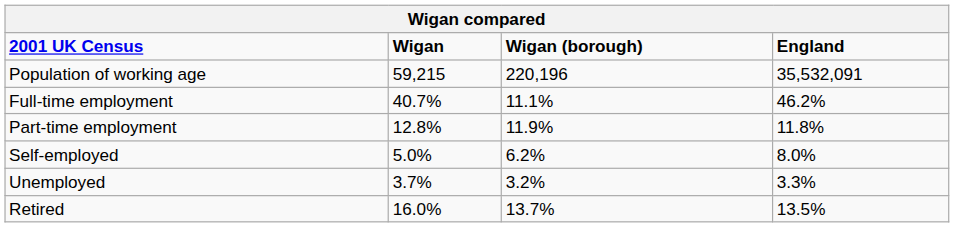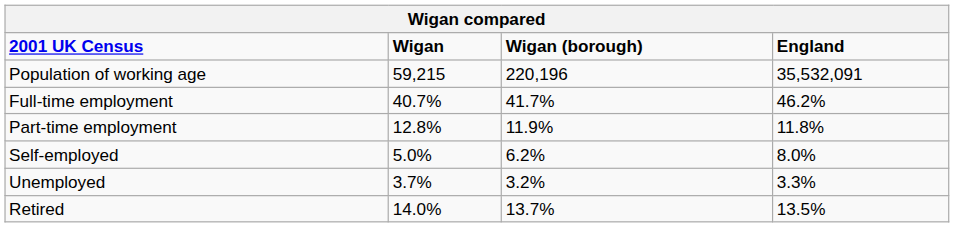Full-time employment | Wigan (borough): 11.1% -> 41.7%
Retired | Wigan: 16.0% -> 14.0%
